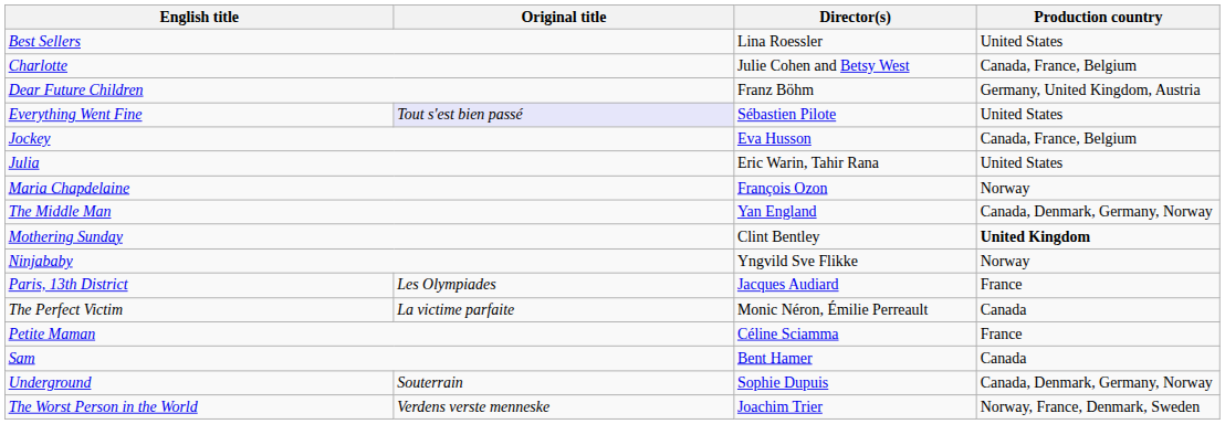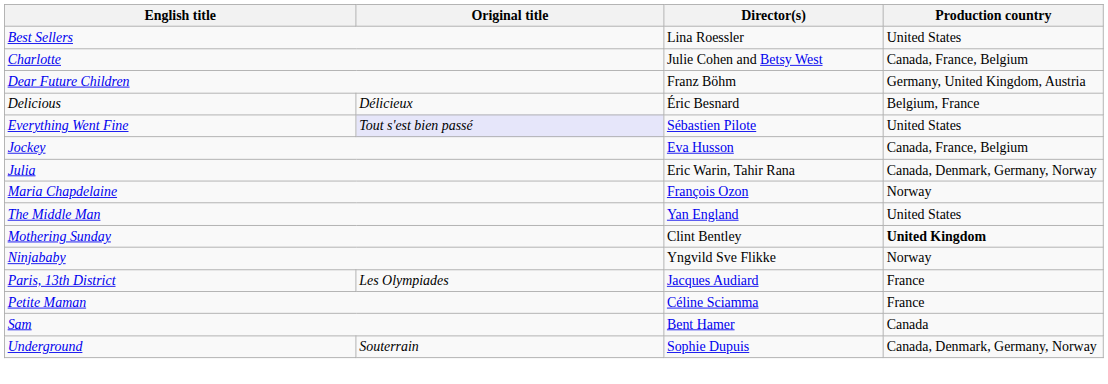+ row: Delicious | Délicieux | Éric Besnard | Belgium, France
Julia | Production country: United States -> Canada, Denmark, Germany, Norway
The Middle Man | Production country: Canada, Denmark, Germany, Norway -> United States
- row: The Perfect Victim | La victime parfaite | Monic Néron, Émilie Perreault | Canada
- row: The Worst Person in the World | Verdens verste menneske | Joachim Trier | Norway, France, Denmark, Sweden
